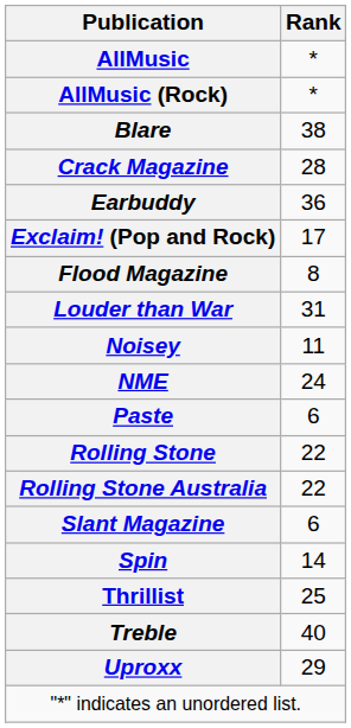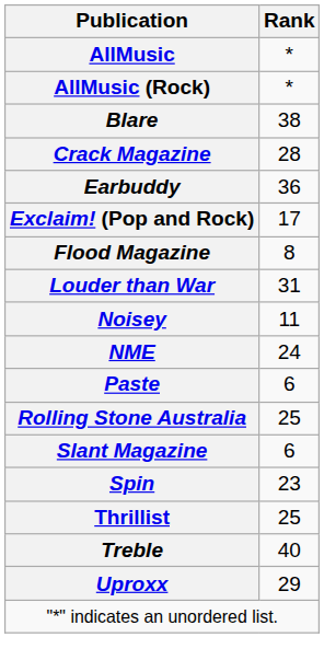- row: Rolling Stone | 22
Rolling Stone Australia | Rank: 22 -> 25
Spin | Rank: 14 -> 23
